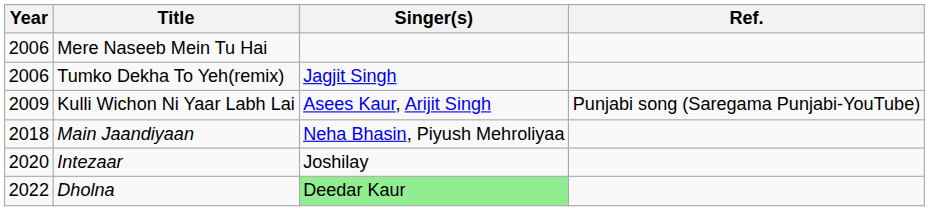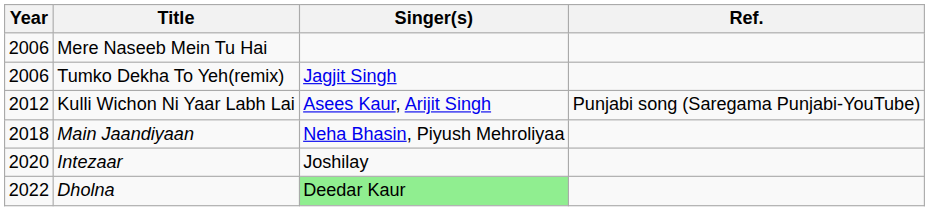Kulli Wichon Ni Yaar Labh Lai | Year: 2009 -> 2012
